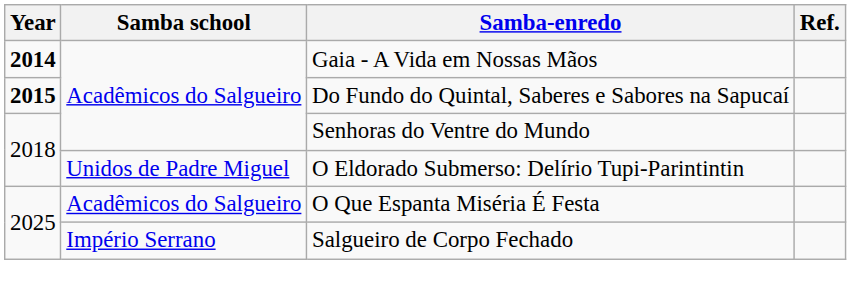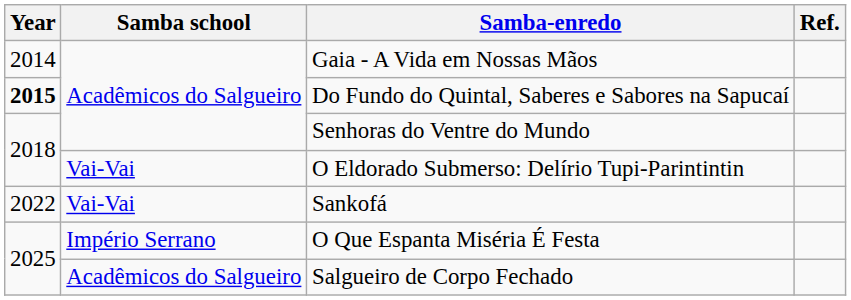Gaia - A Vida em Nossas Mãos | Year: bold -> normal
O Eldorado Submerso: Delírio Tupi-Parintintin | Samba school: Unidos de Padre Miguel -> Vai-Vai
+ row: 2022 | Vai-Vai | Sankofá
O Que Espanta Miséria É Festa | Samba school: Acadêmicos do Salgueiro -> Império Serrano
Salgueiro de Corpo Fechado | Samba school: Império Serrano -> Acadêmicos do Salgueiro
